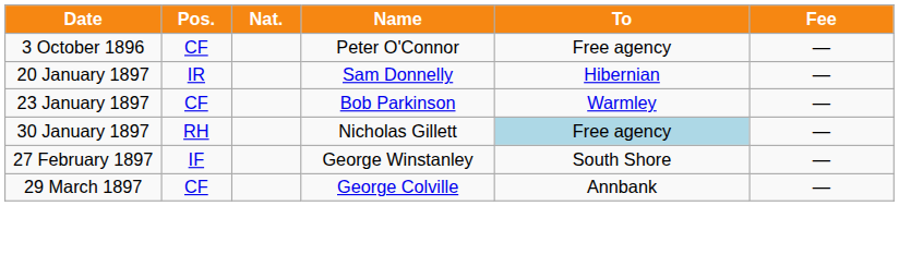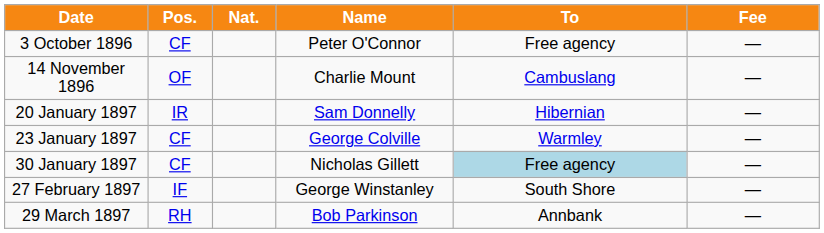+ row: 14 November 1896 | OF | Charlie Mount | Cambuslang | —
23 January 1897 | Name: Bob Parkinson -> George Colville
30 January 1897 | Pos.: RH -> CF
29 March 1897 | Pos.: CF -> RH
29 March 1897 | Name: George Colville -> Bob Parkinson
